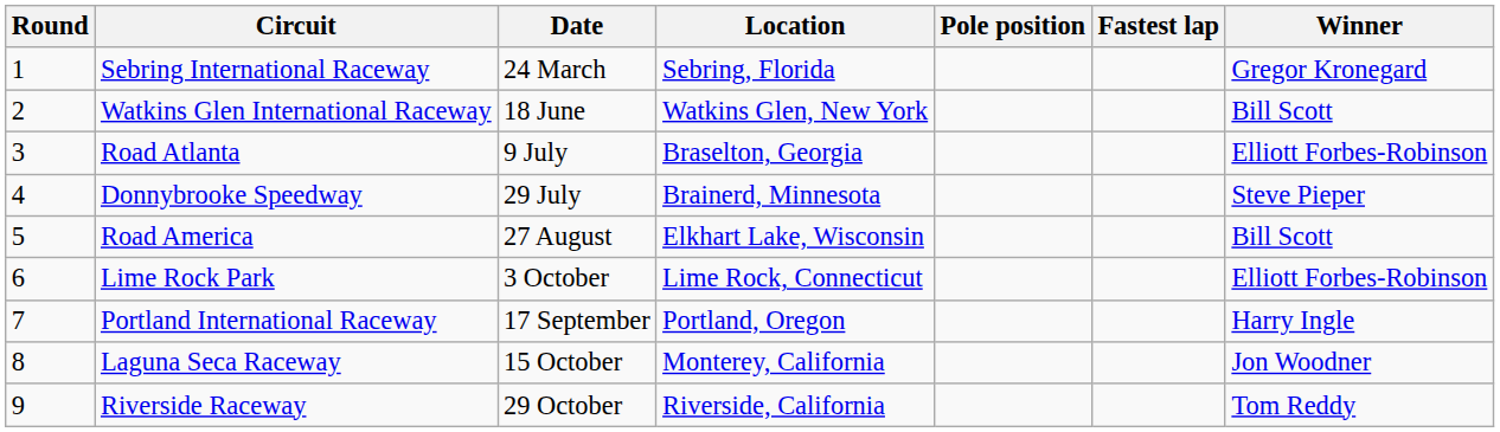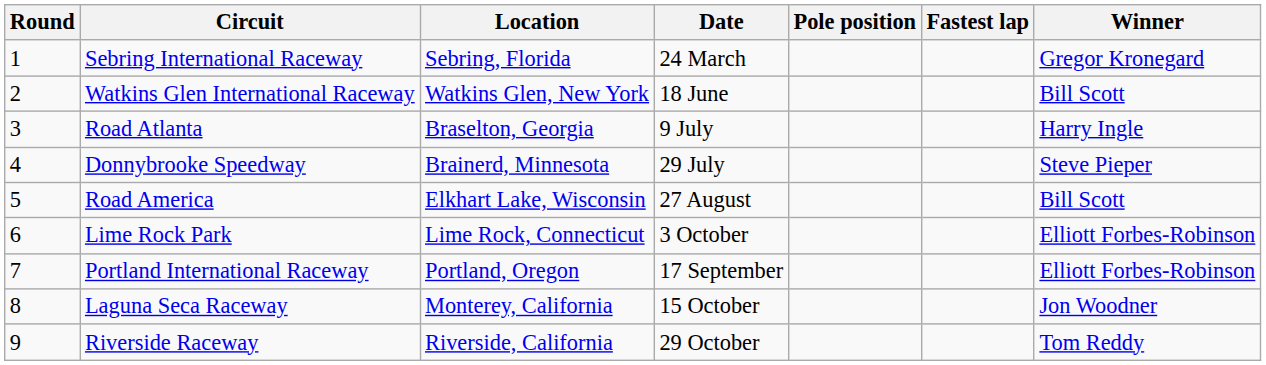columns swapped: Location <-> Date
Road Atlanta | Winner: Elliott Forbes-Robinson -> Harry Ingle
Portland International Raceway | Winner: Harry Ingle -> Elliott Forbes-Robinson
